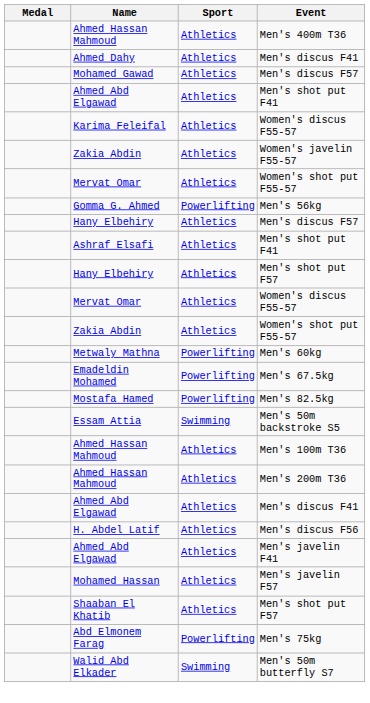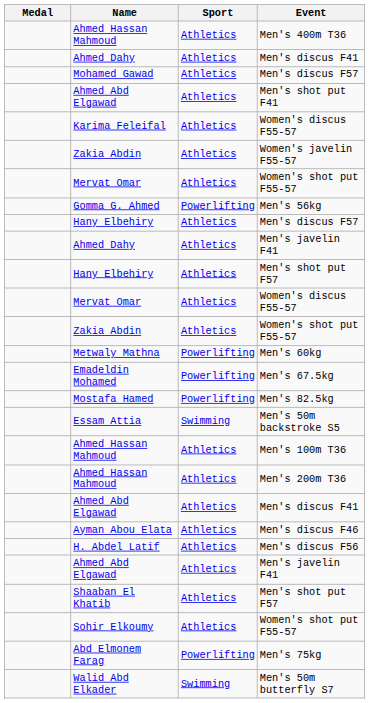+ row: Ahmed Dahy | Athletics | Men's javelin F41
- row: Ashraf Elsafi | Athletics | Men's shot put F41
+ row: Ayman Abou Elata | Athletics | Men's discus F46
- row: Mohamed Hassan | Athletics | Men's javelin F57
+ row: Sohir Elkoumy | Athletics | Women's shot put F55-57
